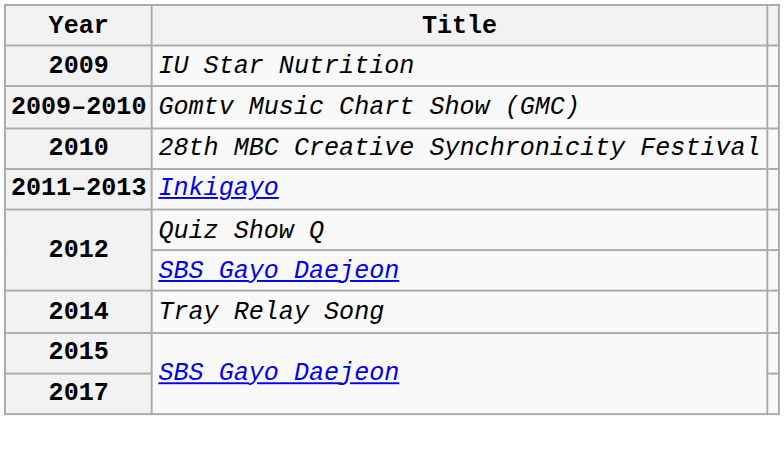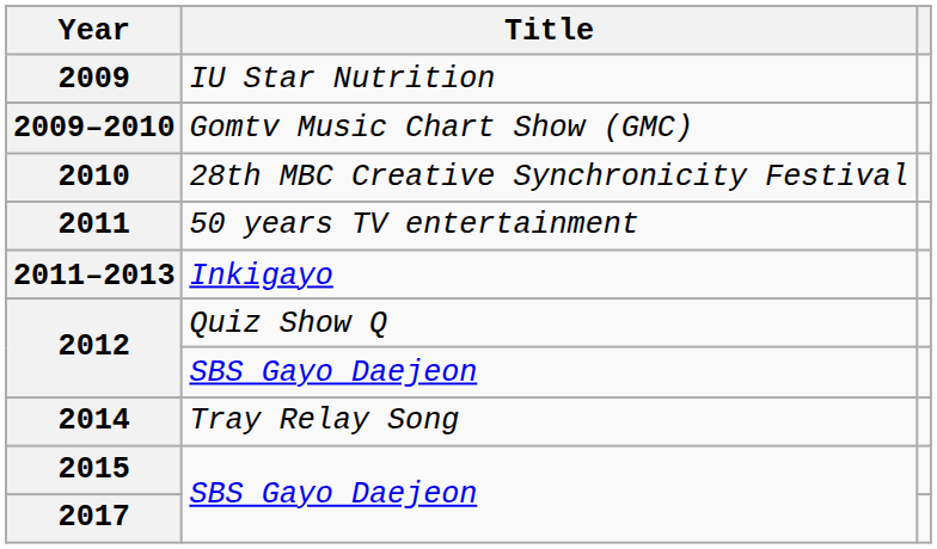+ row: 2011 | 50 years TV entertainment
